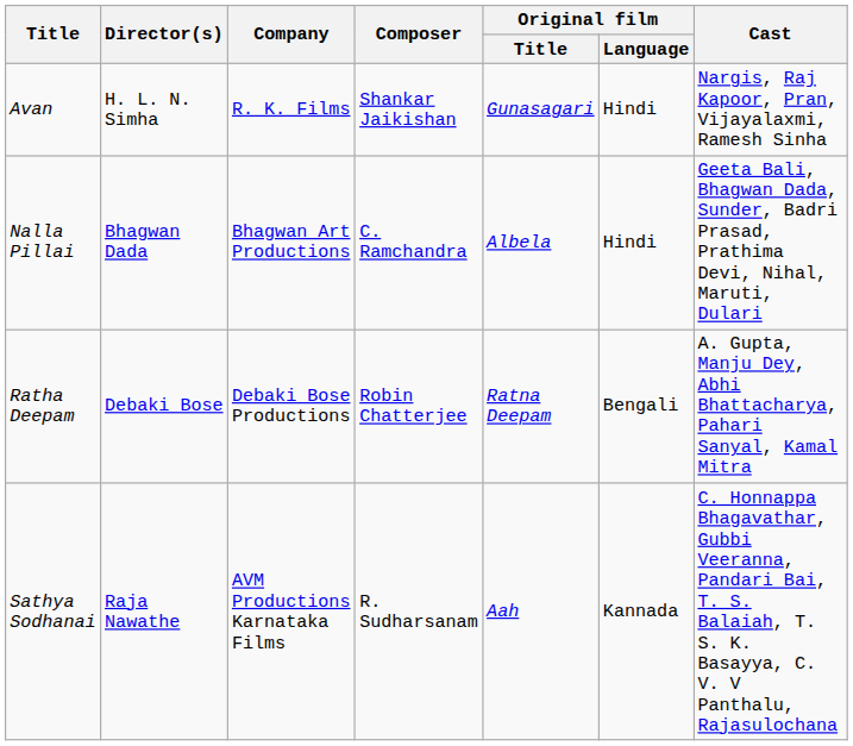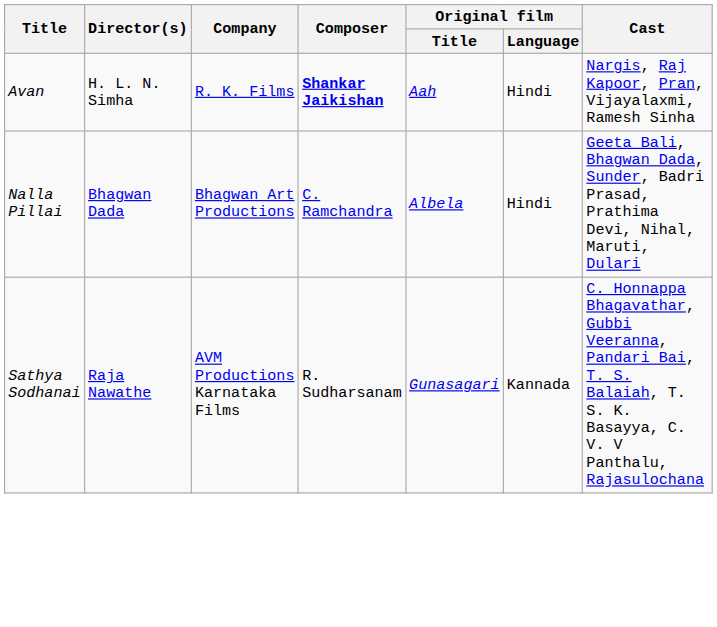Avan | Composer: normal -> bold
Avan | Original film / Title: Gunasagari -> Aah
- row: Ratha Deepam | Debaki Bose | Debaki Bose Productions | Robin Chatterjee | Ratna Deepam | Bengali | A. Gupta, Manju Dey, Abhi Bhattacharya, Pahari Sanyal, Kamal Mitra
Sathya Sodhanai | Original film / Title: Aah -> Gunasagari
